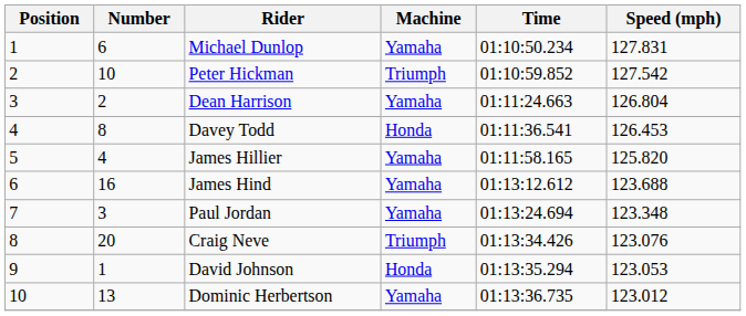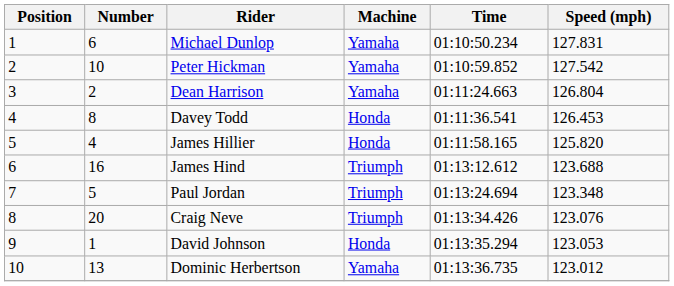Peter Hickman | Machine: Triumph -> Yamaha
James Hillier | Machine: Yamaha -> Honda
James Hind | Machine: Yamaha -> Triumph
Paul Jordan | Number: 3 -> 5
Paul Jordan | Machine: Yamaha -> Triumph
